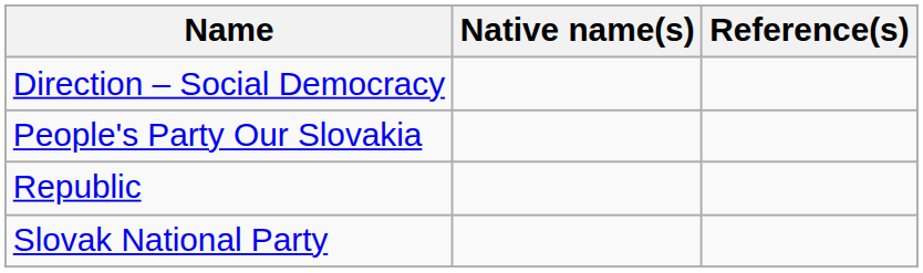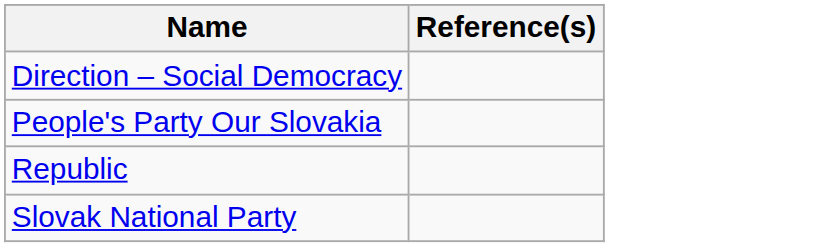- column: Native name(s)
